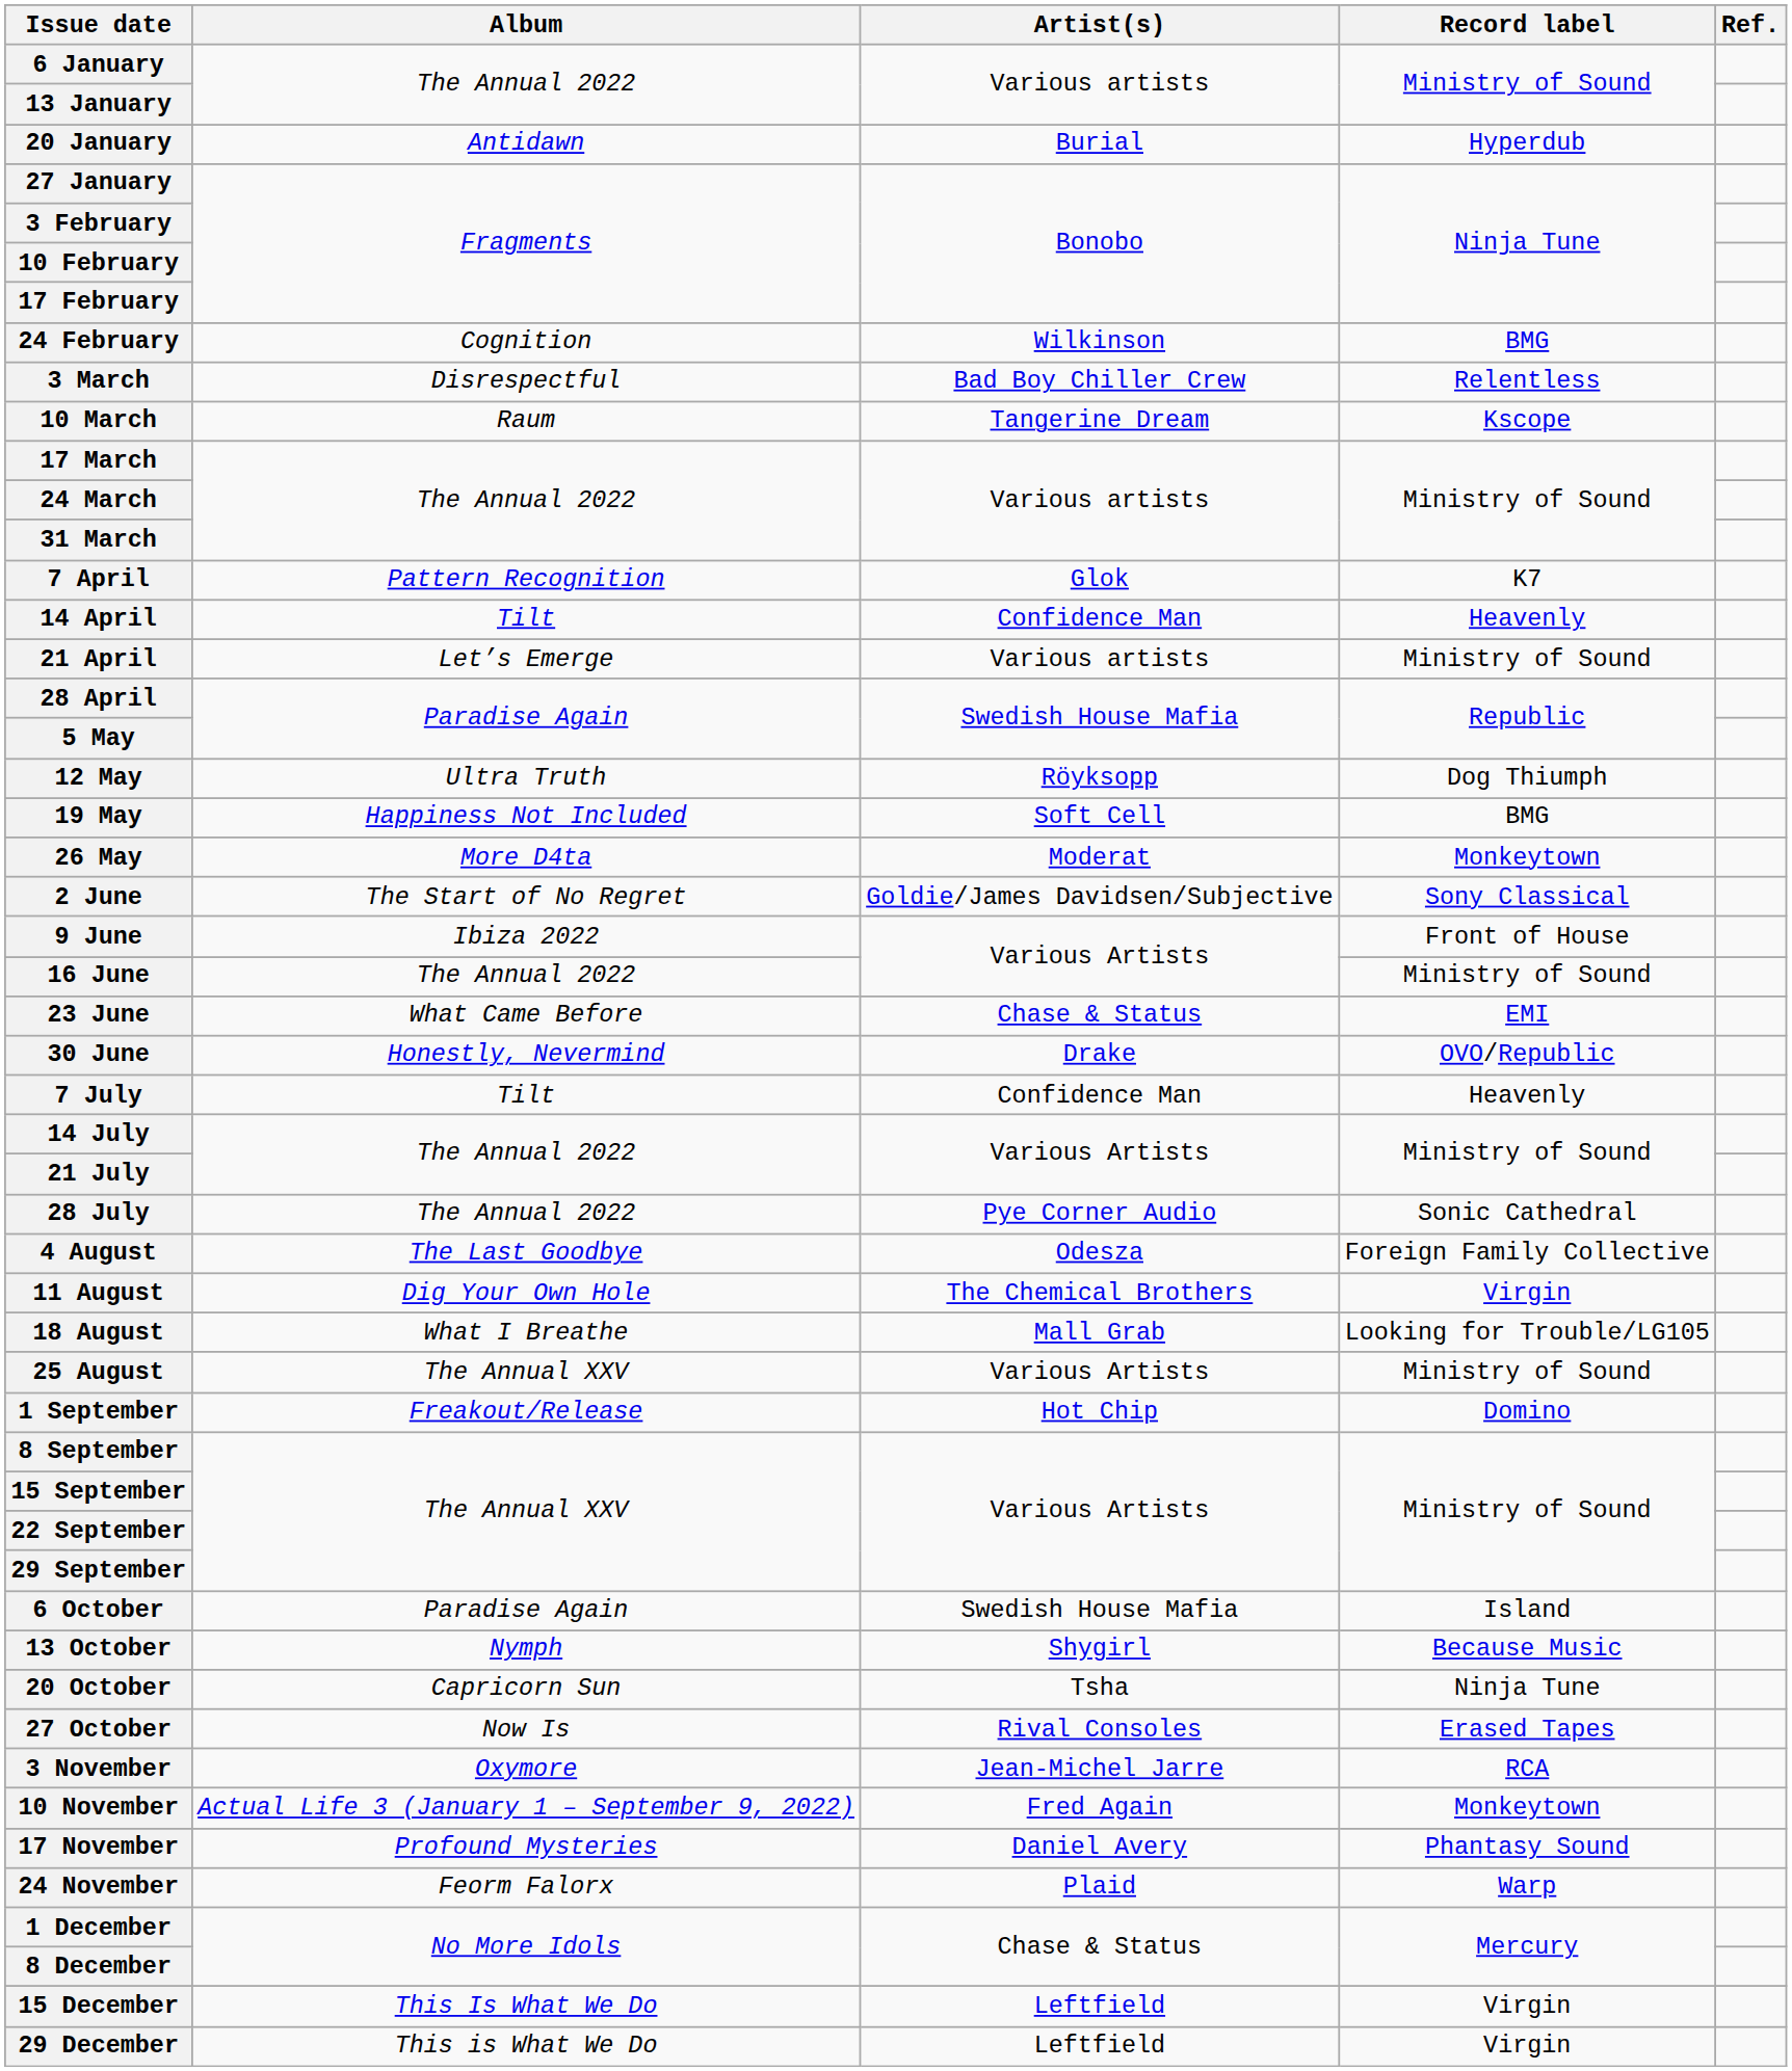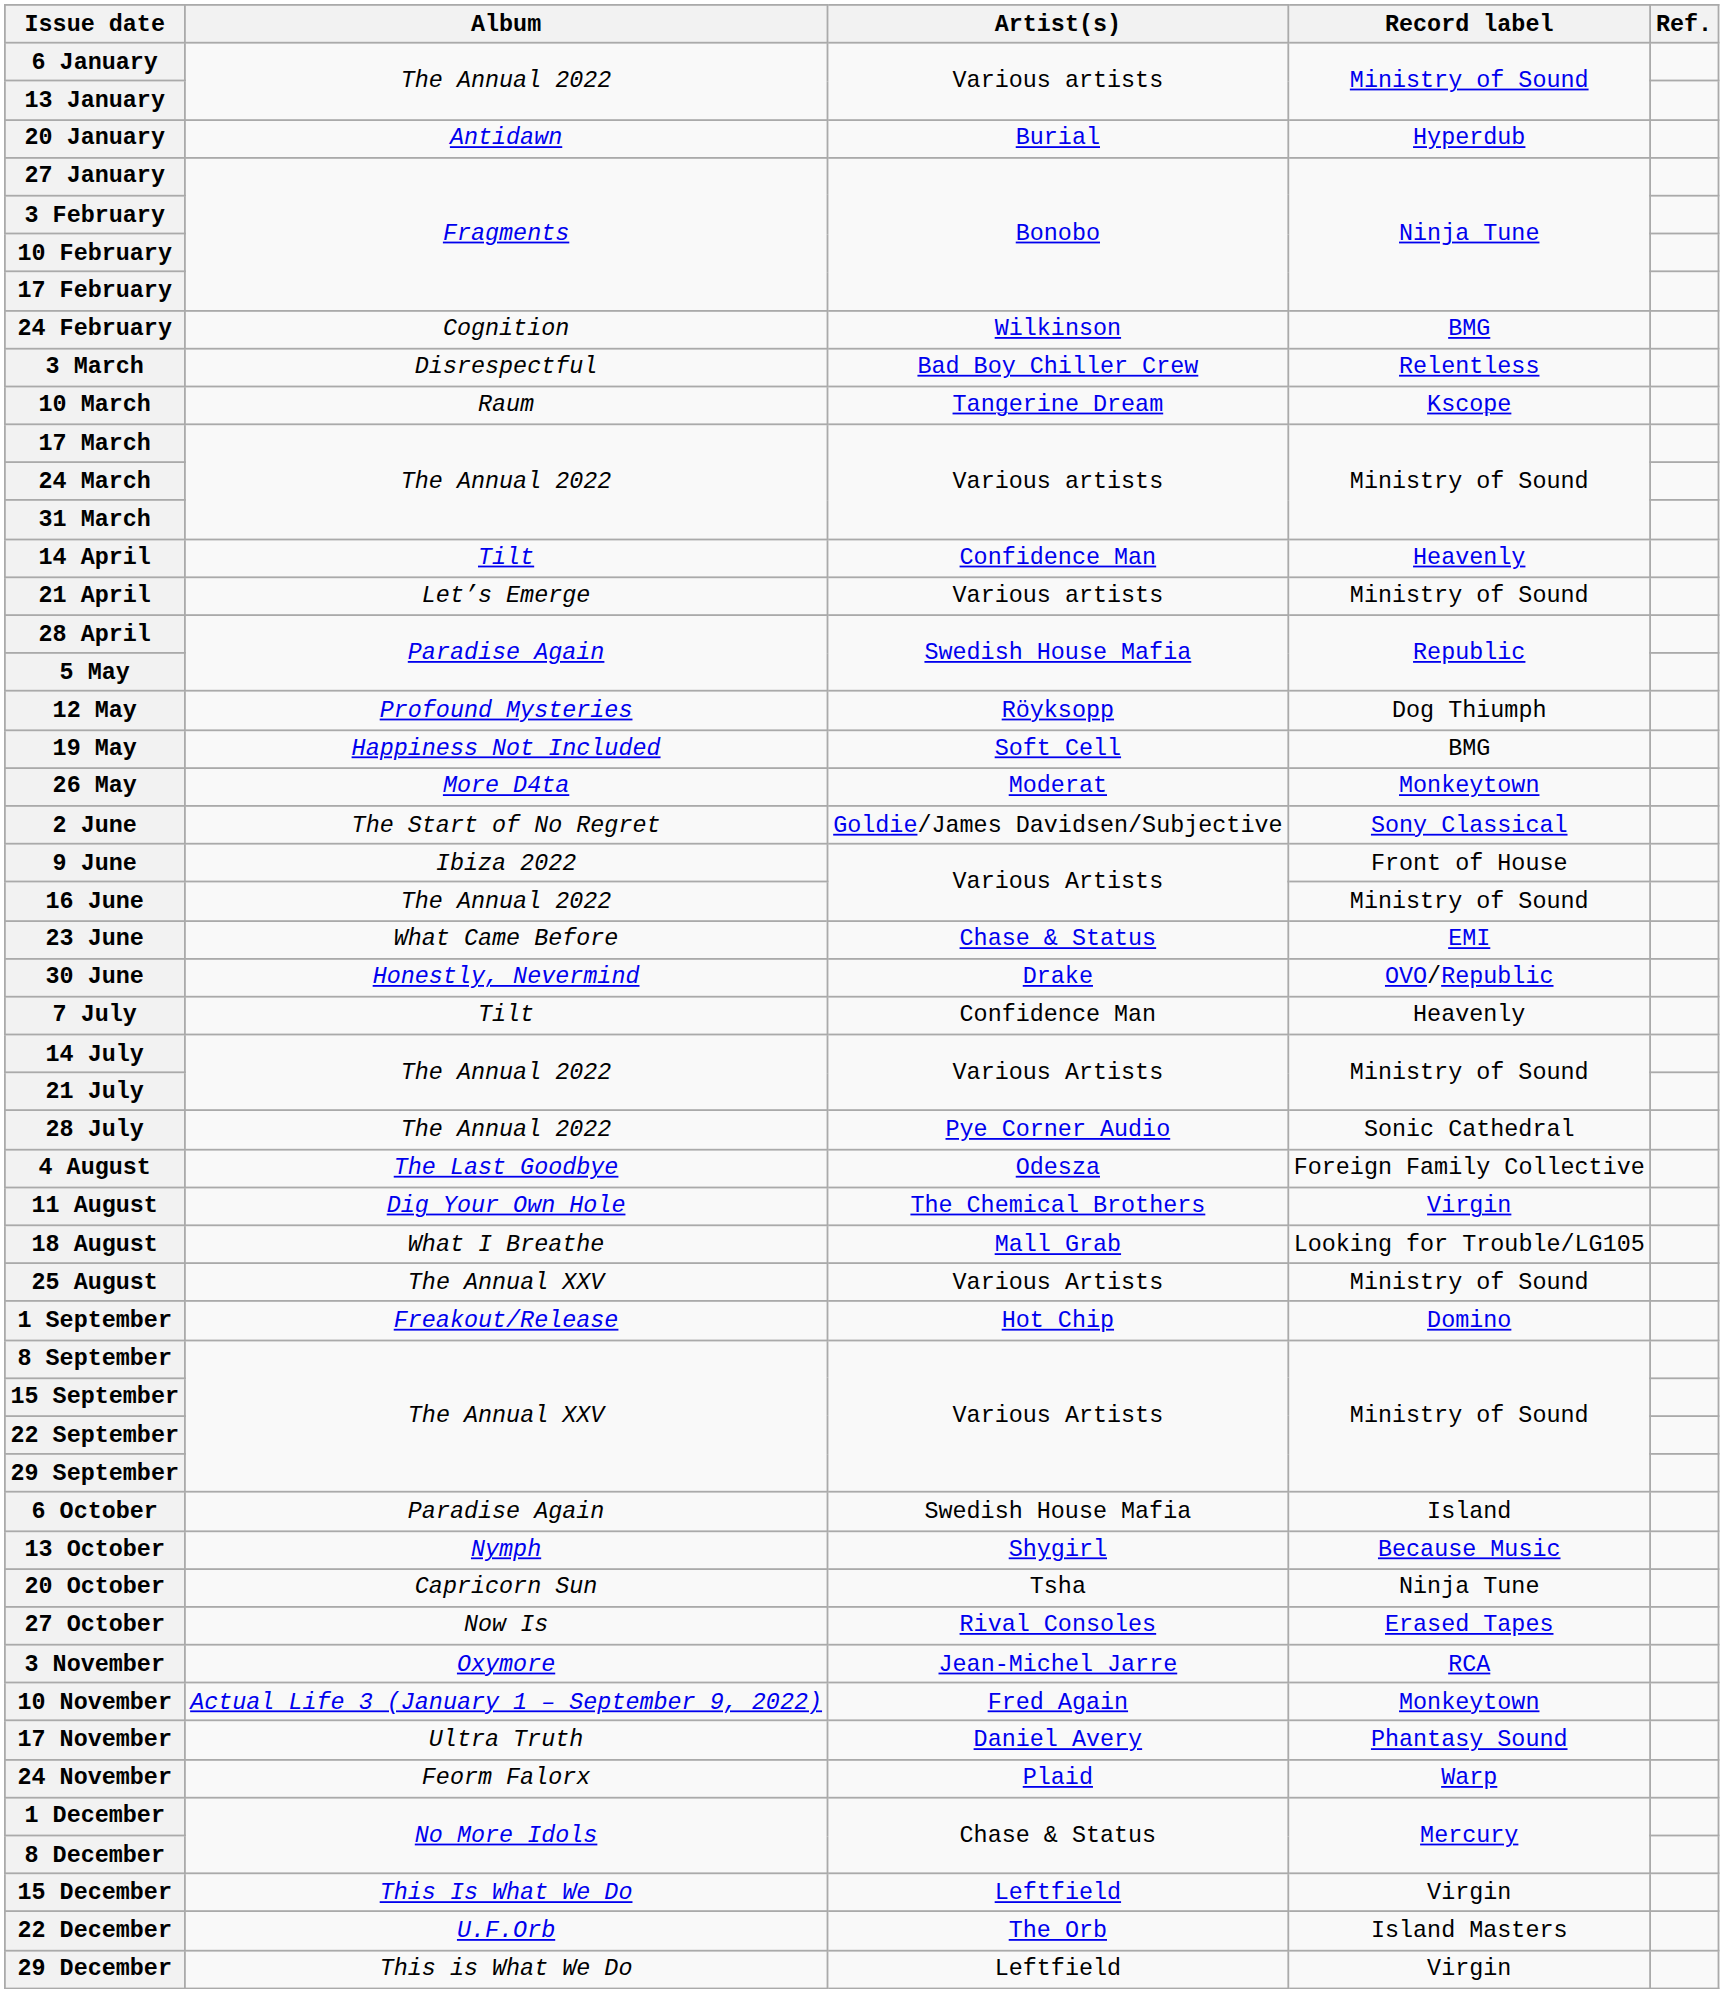- row: 7 April | Pattern Recognition | Glok | K7
12 May | Album: Ultra Truth -> Profound Mysteries
17 November | Album: Profound Mysteries -> Ultra Truth
+ row: 22 December | U.F.Orb | The Orb | Island Masters
